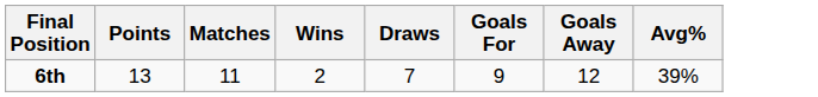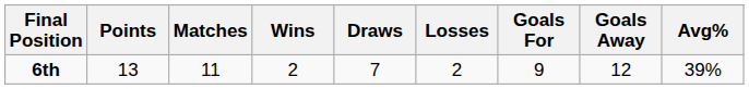+ column: Losses | 2
